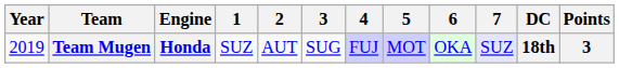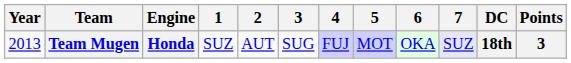Team Mugen | Year: 2019 -> 2013
